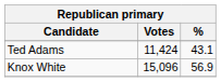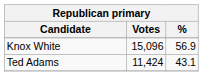rows swapped: Knox White <-> Ted Adams
